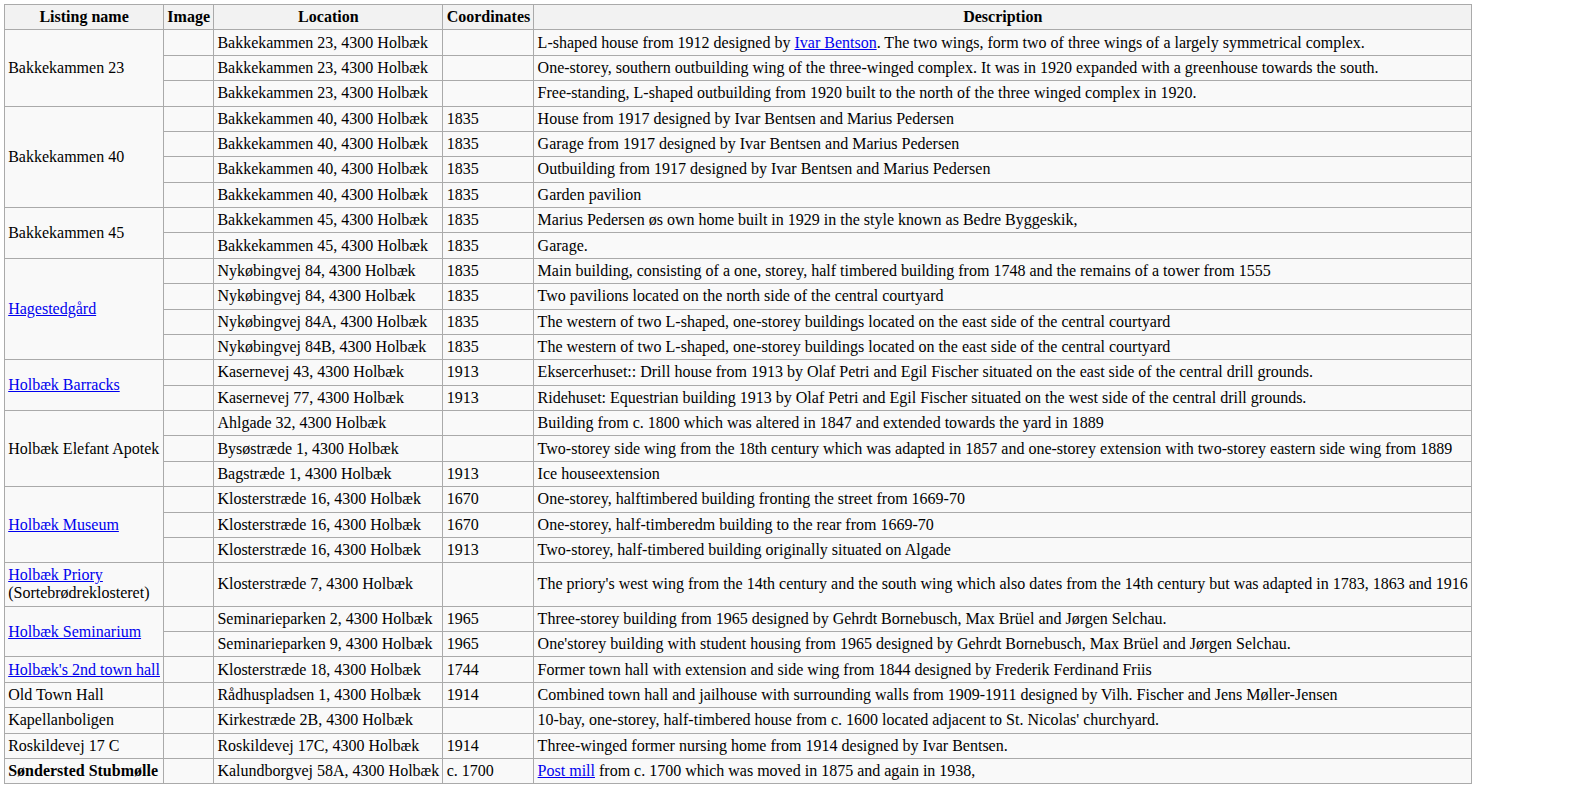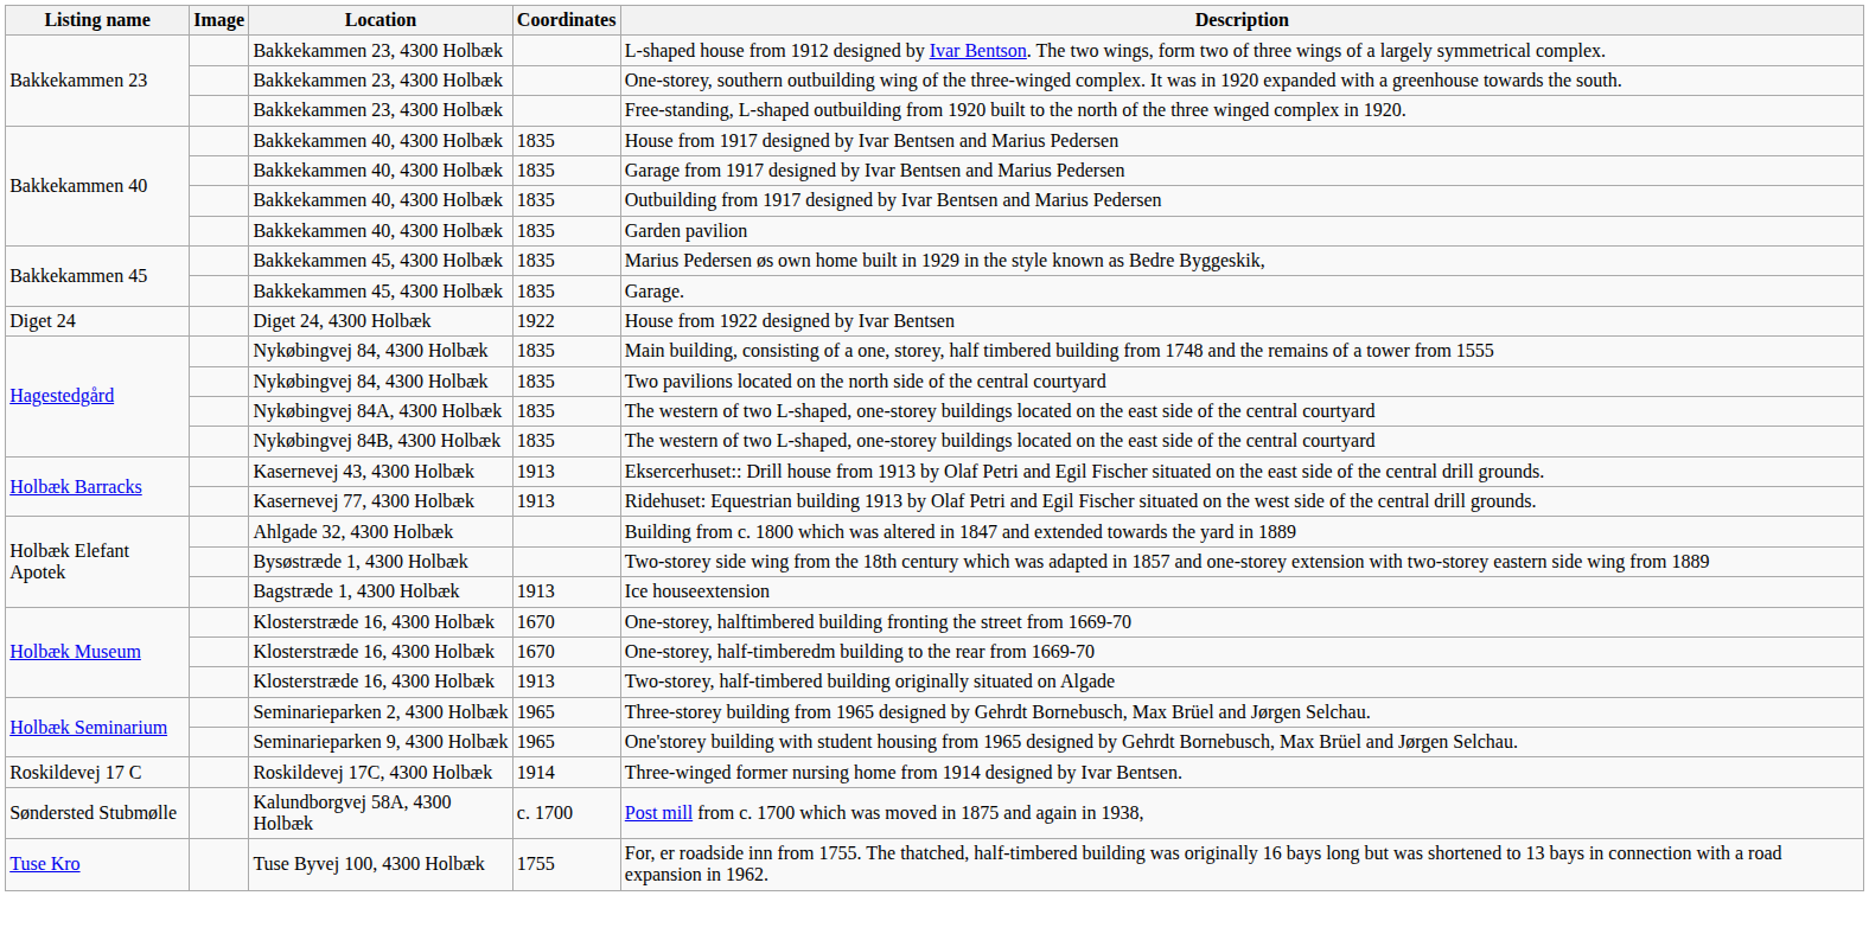+ row: Diget 24 | Diget 24, 4300 Holbæk | 1922 | House from 1922 designed by Ivar Bentsen
- row: Holbæk Priory (Sortebrødreklosteret) | Klosterstræde 7, 4300 Holbæk | The priory's west wing from the 14th century and the south wing which also dates from the 14th century but was adapted in 1783, 1863 and 1916
- row: Holbæk's 2nd town hall | Klosterstræde 18, 4300 Holbæk | 1744 | Former town hall with extension and side wing from 1844 designed by Frederik Ferdinand Friis
- row: Old Town Hall | Rådhuspladsen 1, 4300 Holbæk | 1914 | Combined town hall and jailhouse with surrounding walls from 1909-1911 designed by Vilh. Fischer and Jens Møller-Jensen
- row: Kapellanboligen | Kirkestræde 2B, 4300 Holbæk | 10-bay, one-storey, half-timbered house from c. 1600 located adjacent to St. Nicolas' churchyard.
Kalundborgvej 58A, 4300 Holbæk | Listing name: bold -> normal
+ row: Tuse Kro | Tuse Byvej 100, 4300 Holbæk | 1755 | For, er roadside inn from 1755. The thatched, half-timbered building was originally 16 bays long but was shortened to 13 bays in connection with a road expansion in 1962.
